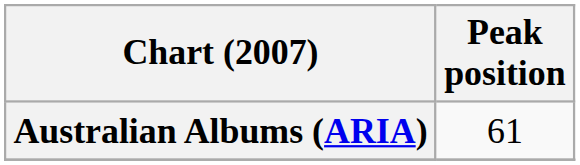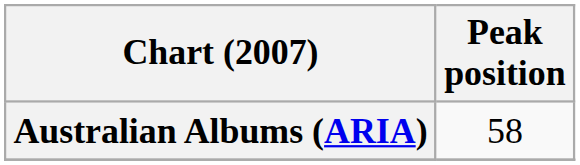Australian Albums (ARIA) | Peak position: 61 -> 58
